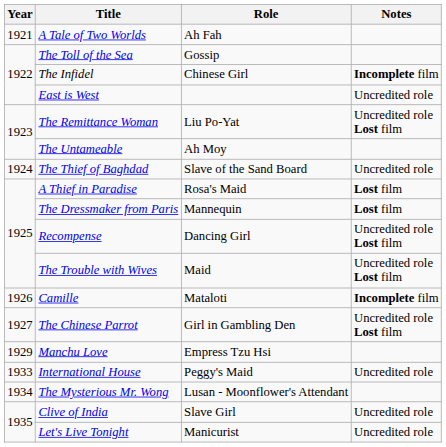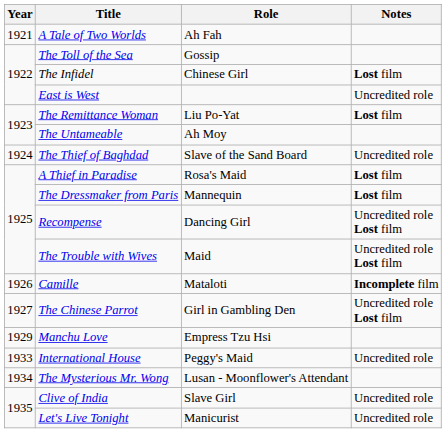The Infidel | Notes: Incomplete film -> Lost film
The Remittance Woman | Notes: Uncredited role Lost film -> Lost film
